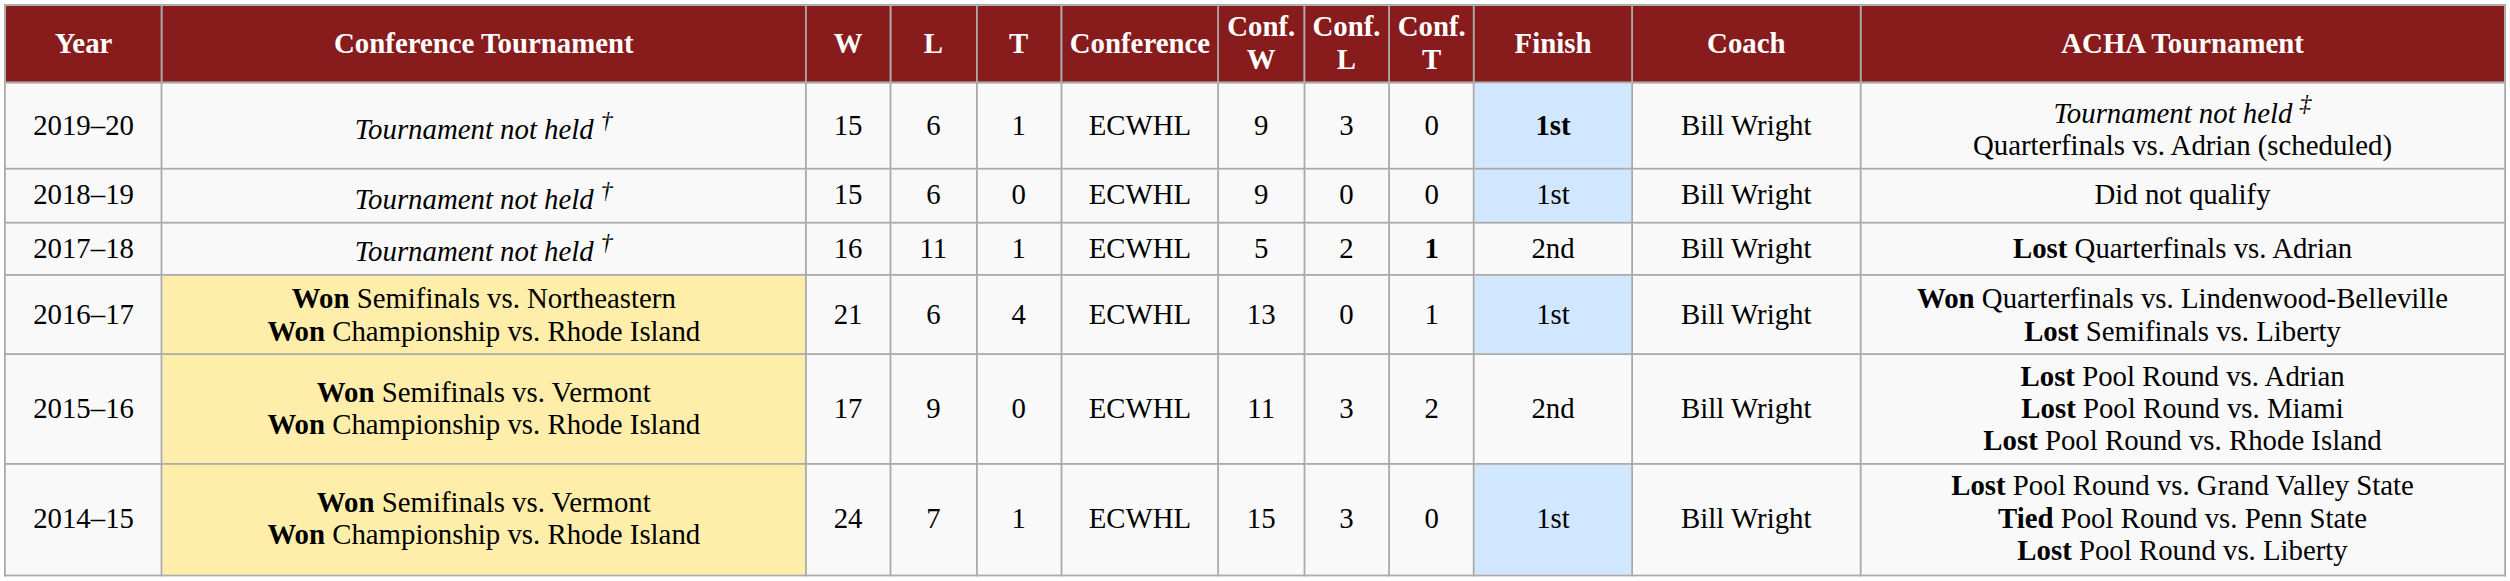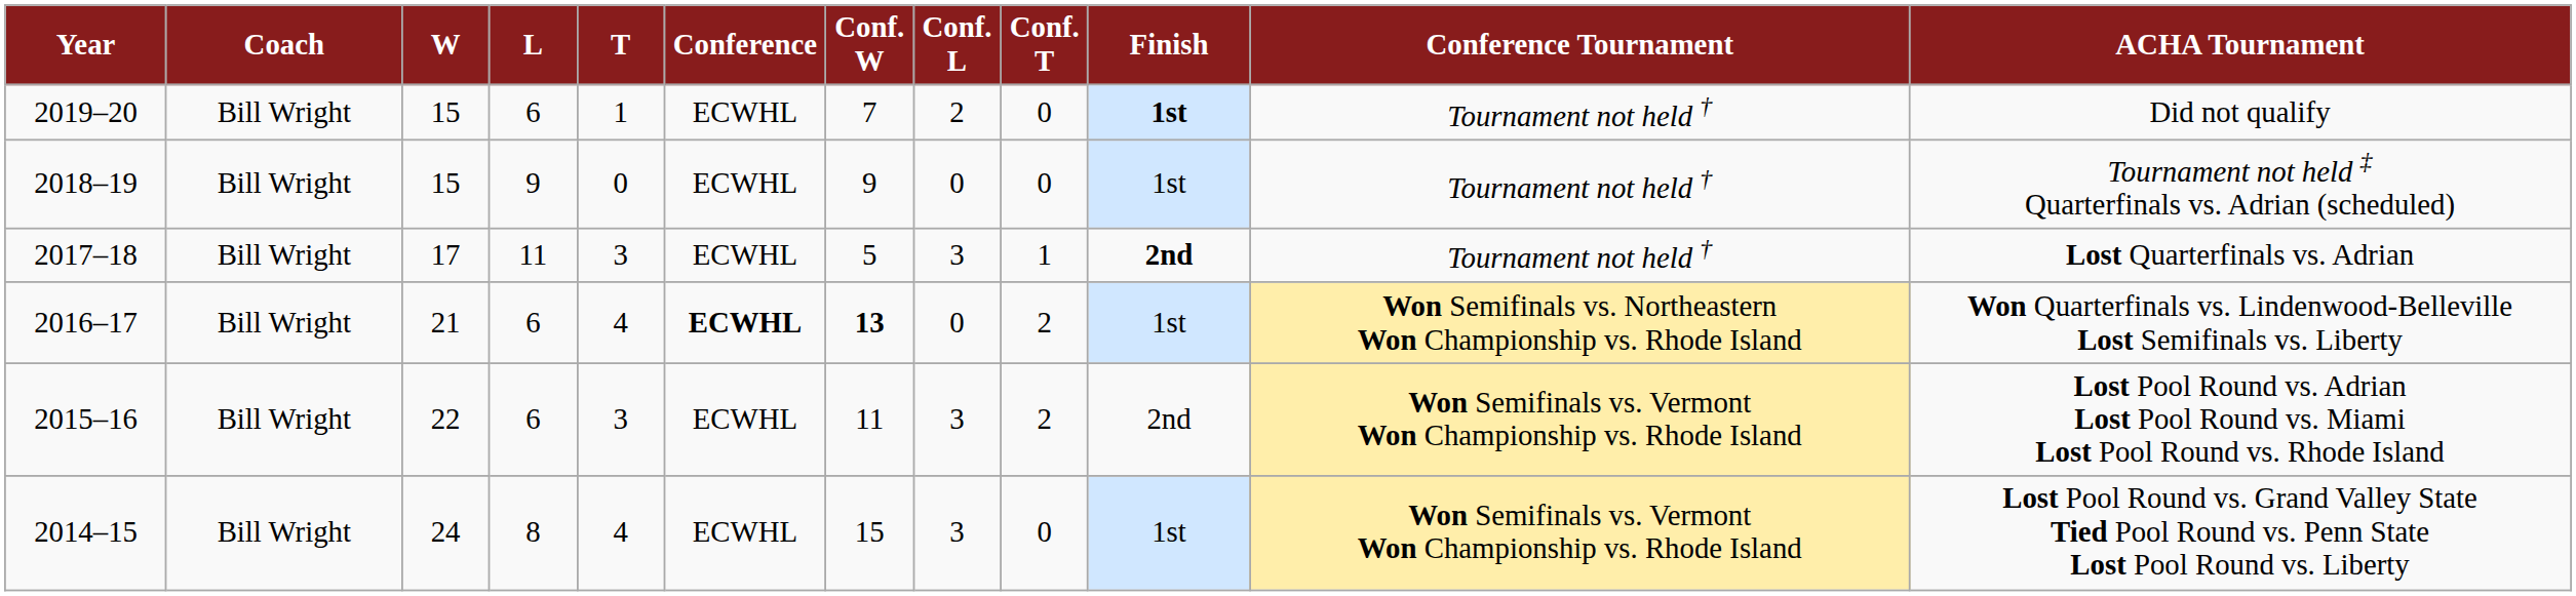columns swapped: Coach <-> Conference Tournament
2019–20 | Conf. W: 9 -> 7
2019–20 | Conf. L: 3 -> 2
2019–20 | ACHA Tournament: Tournament not held ‡ Quarterfinals vs. Adrian (scheduled) -> Did not qualify
2018–19 | L: 6 -> 9
2018–19 | ACHA Tournament: Did not qualify -> Tournament not held ‡ Quarterfinals vs. Adrian (scheduled)
2017–18 | W: 16 -> 17
2017–18 | T: 1 -> 3
2017–18 | Conf. L: 2 -> 3
2017–18 | Conf. T: bold -> normal
2017–18 | Finish: normal -> bold
2016–17 | Conference: normal -> bold
2016–17 | Conf. W: normal -> bold
2016–17 | Conf. T: 1 -> 2
2015–16 | W: 17 -> 22
2015–16 | L: 9 -> 6
2015–16 | T: 0 -> 3
2014–15 | L: 7 -> 8
2014–15 | T: 1 -> 4
